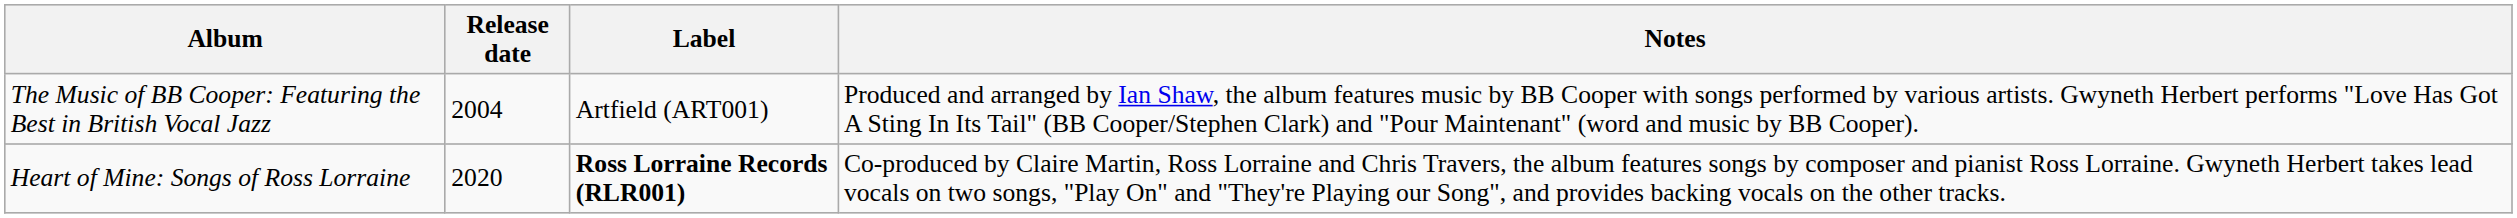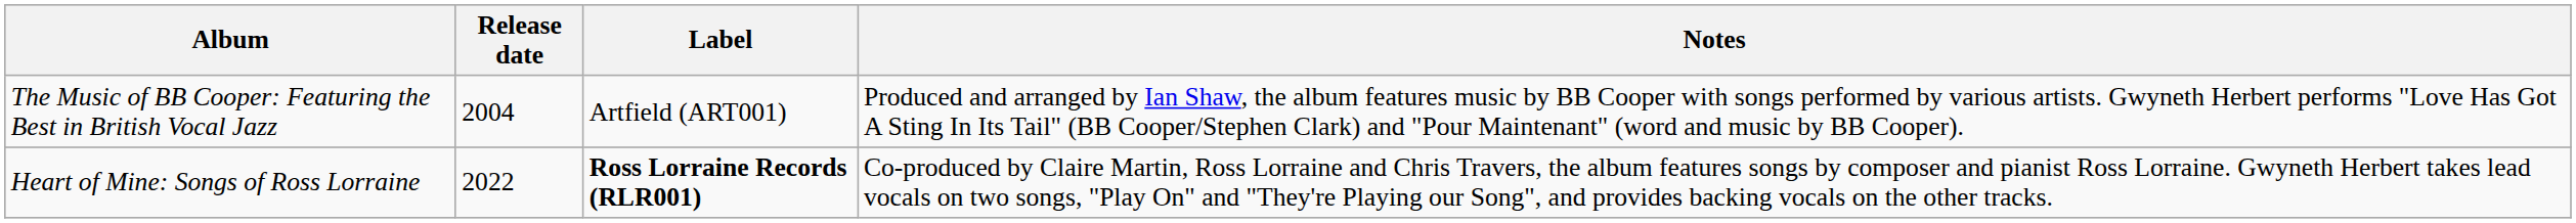Heart of Mine: Songs of Ross Lorraine | Release date: 2020 -> 2022
